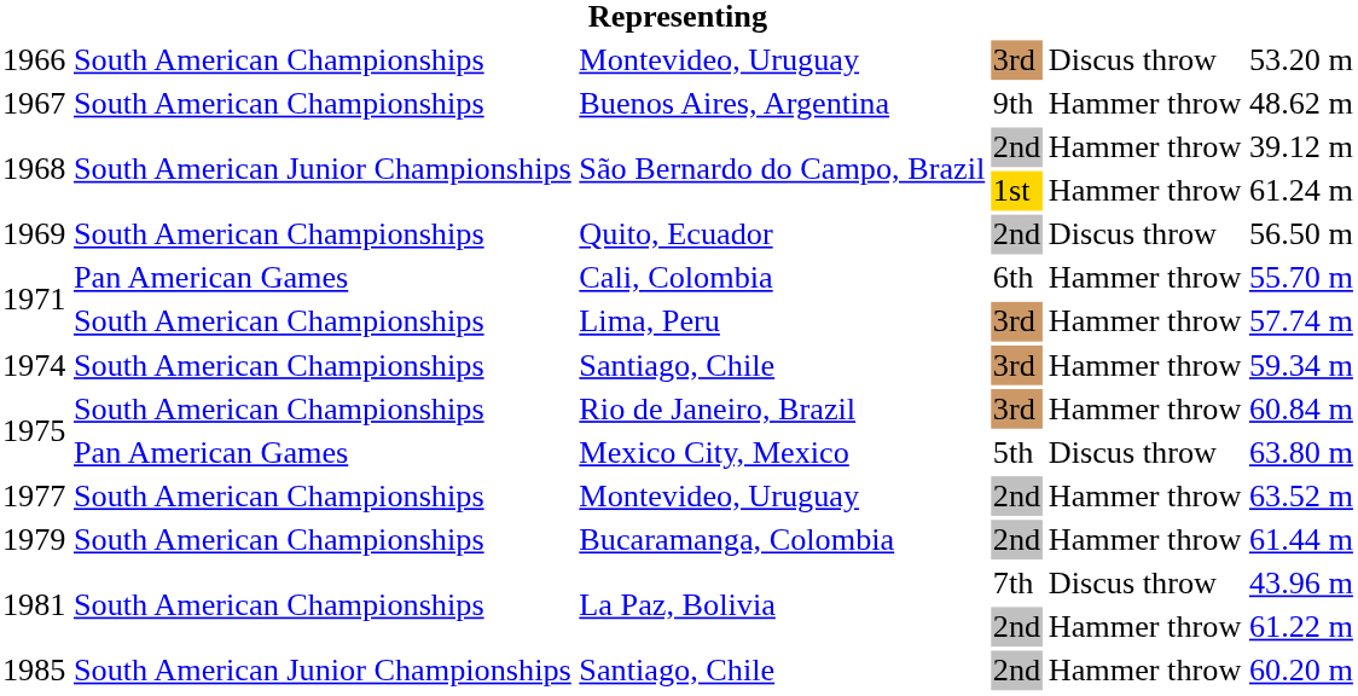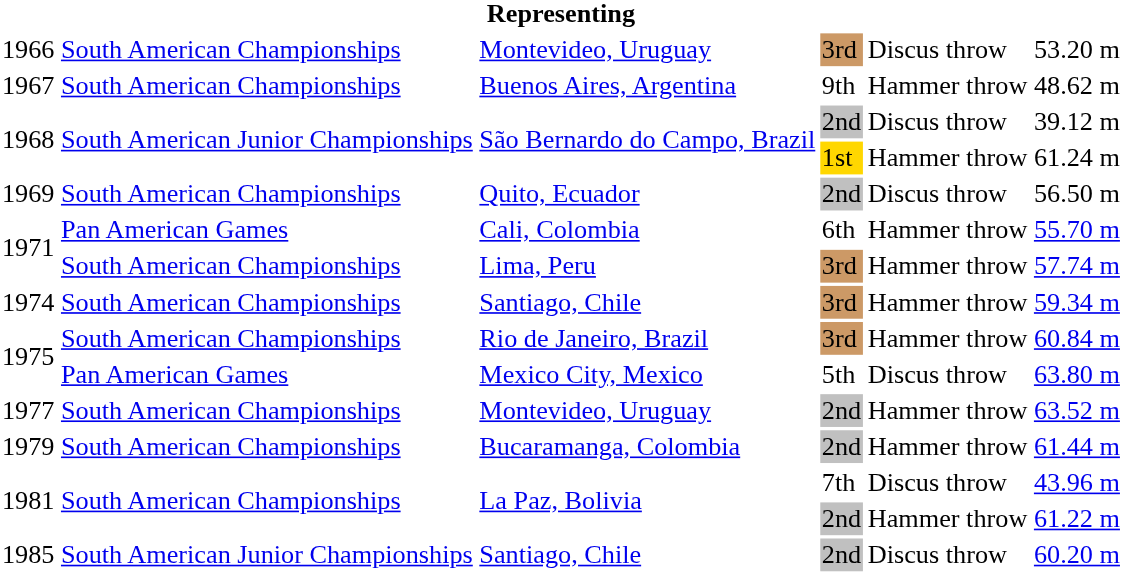1968 / 2nd | column 5: Hammer throw -> Discus throw
1985 | column 5: Hammer throw -> Discus throw
